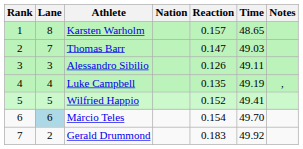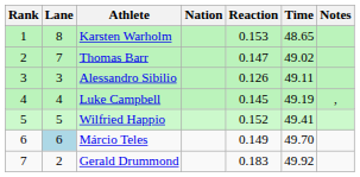Karsten Warholm | Reaction: 0.157 -> 0.153
Thomas Barr | Time: 49.03 -> 49.02
Luke Campbell | Reaction: 0.135 -> 0.145
Márcio Teles | Reaction: 0.154 -> 0.149
